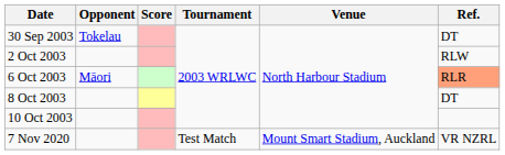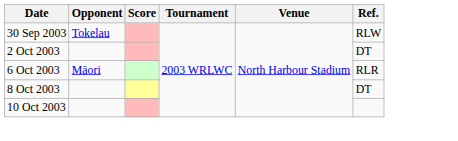30 Sep 2003 | Ref.: DT -> RLW
2 Oct 2003 | Ref.: RLW -> DT
6 Oct 2003 | Ref.: lightsalmon background -> no background
- row: 7 Nov 2020 | Test Match | Mount Smart Stadium, Auckland | VR NZRL
